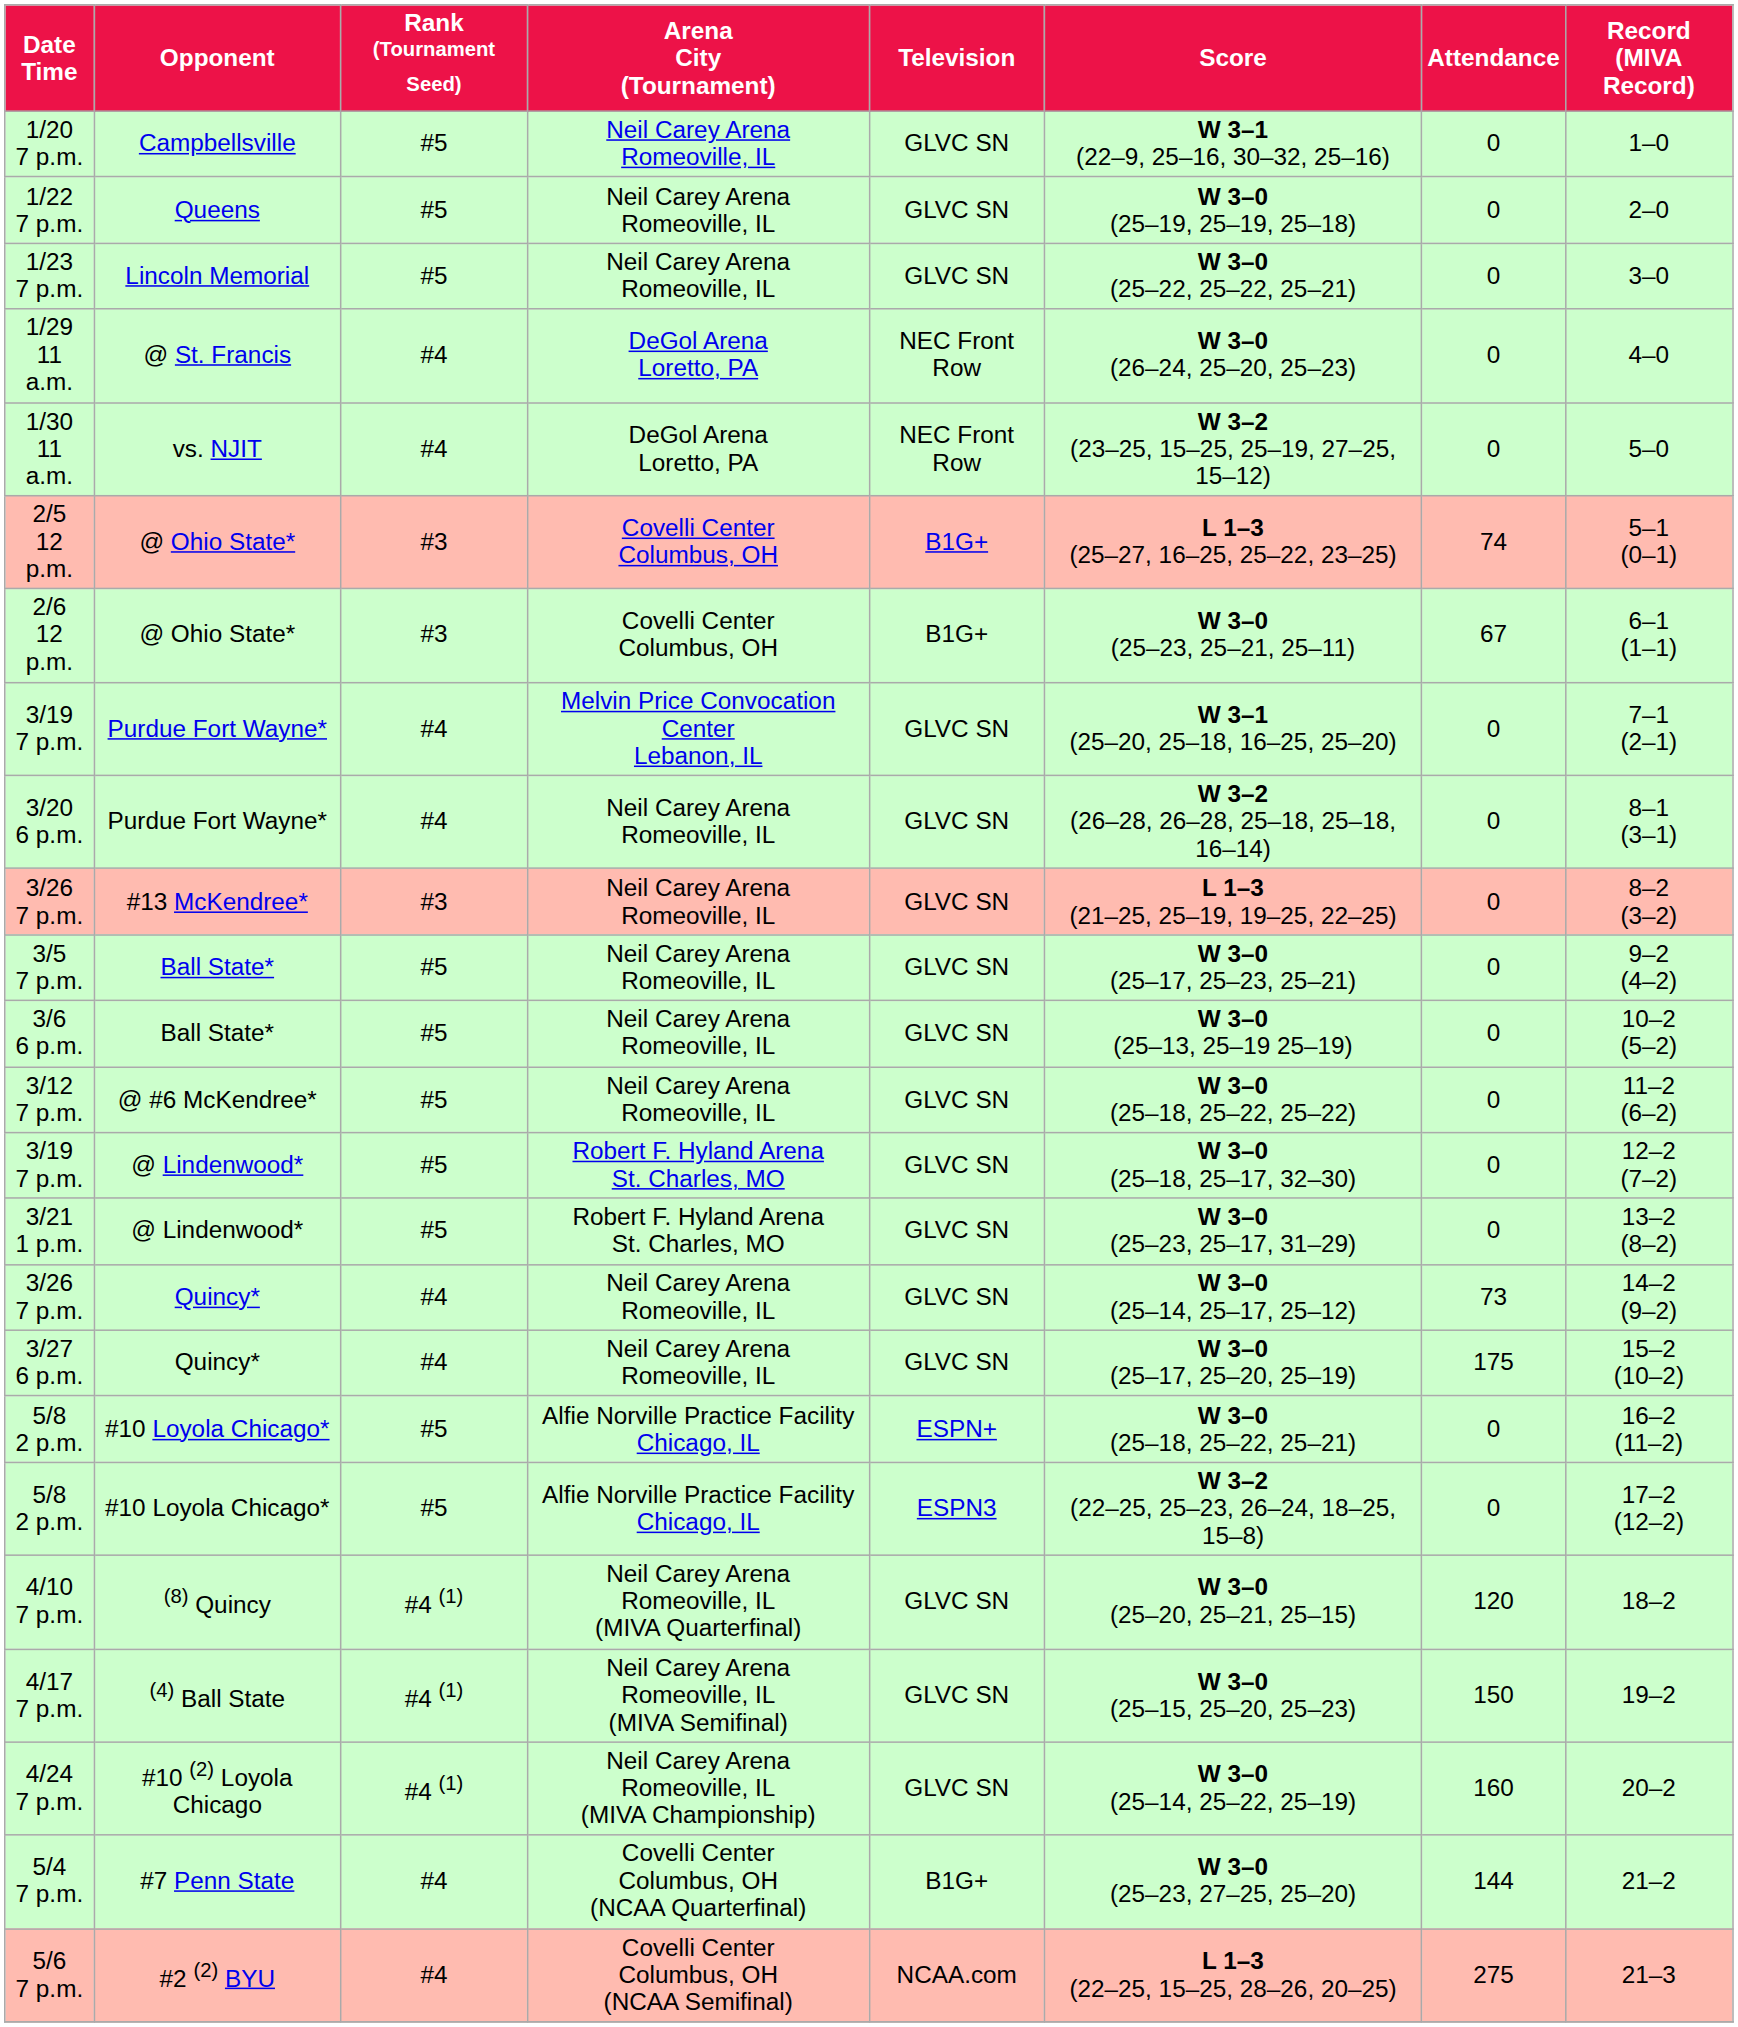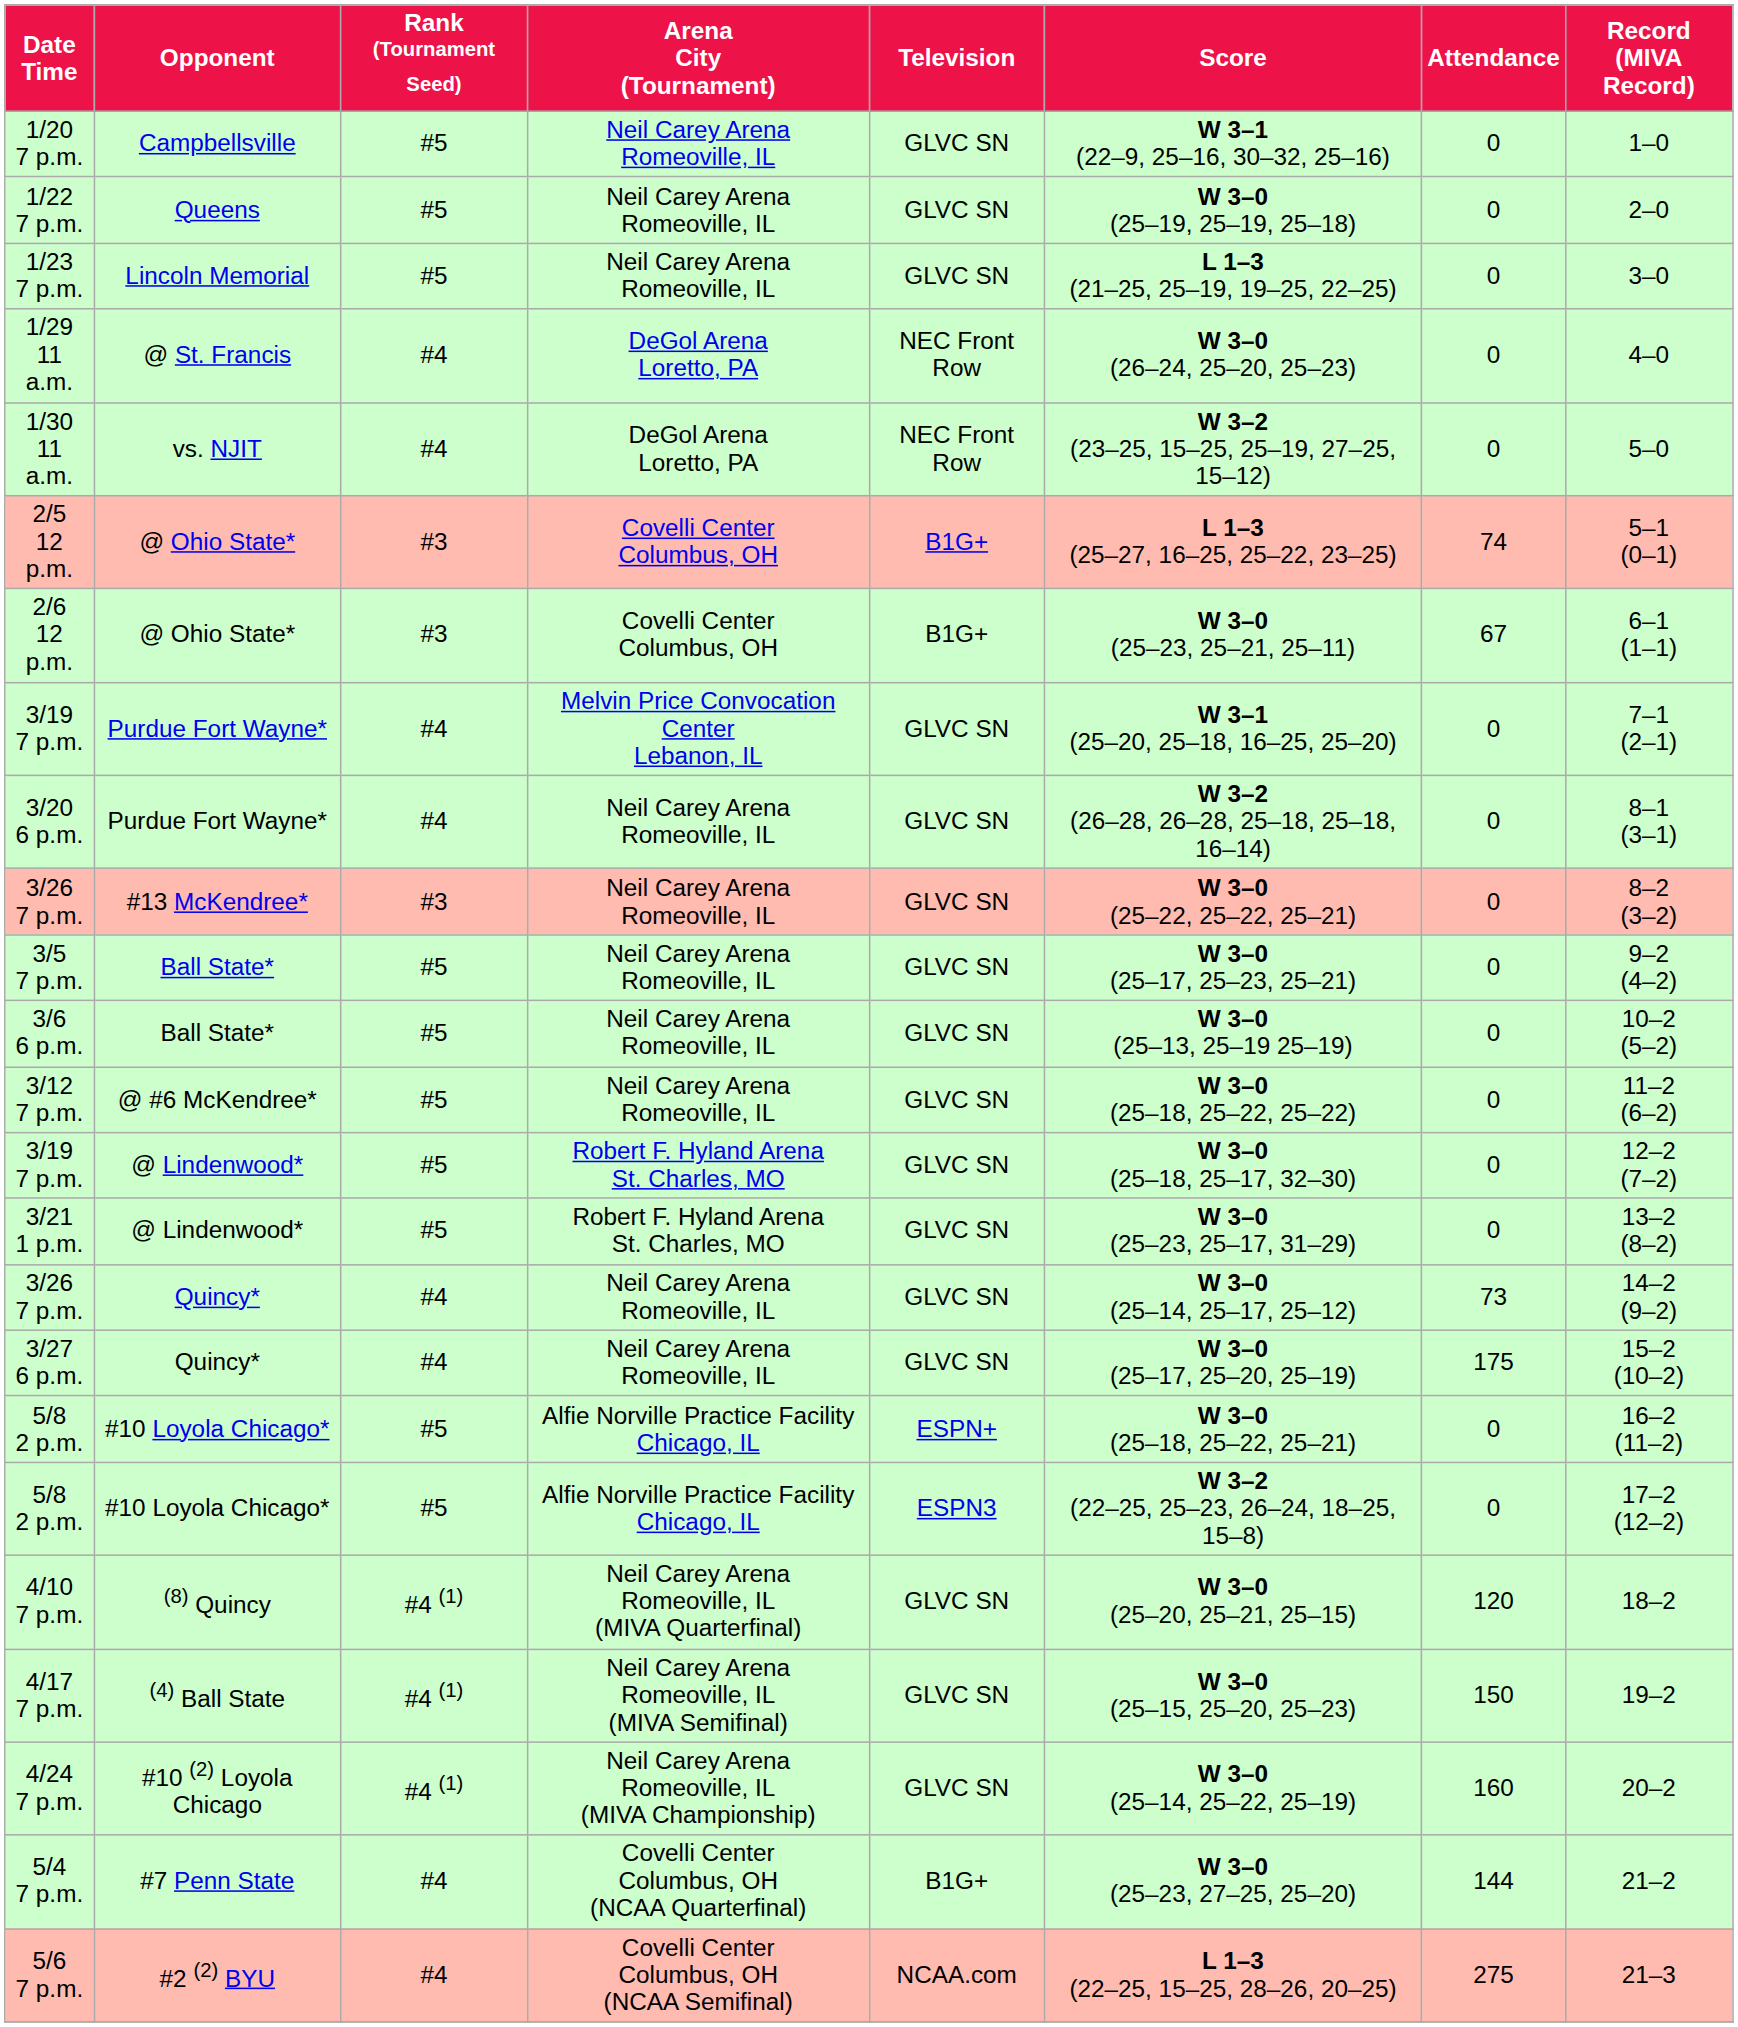1/23 7 p.m. | Score: W 3–0 (25–22, 25–22, 25–21) -> L 1–3 (21–25, 25–19, 19–25, 22–25)
3/26 7 p.m. / #13 McKendree* | Score: L 1–3 (21–25, 25–19, 19–25, 22–25) -> W 3–0 (25–22, 25–22, 25–21)
